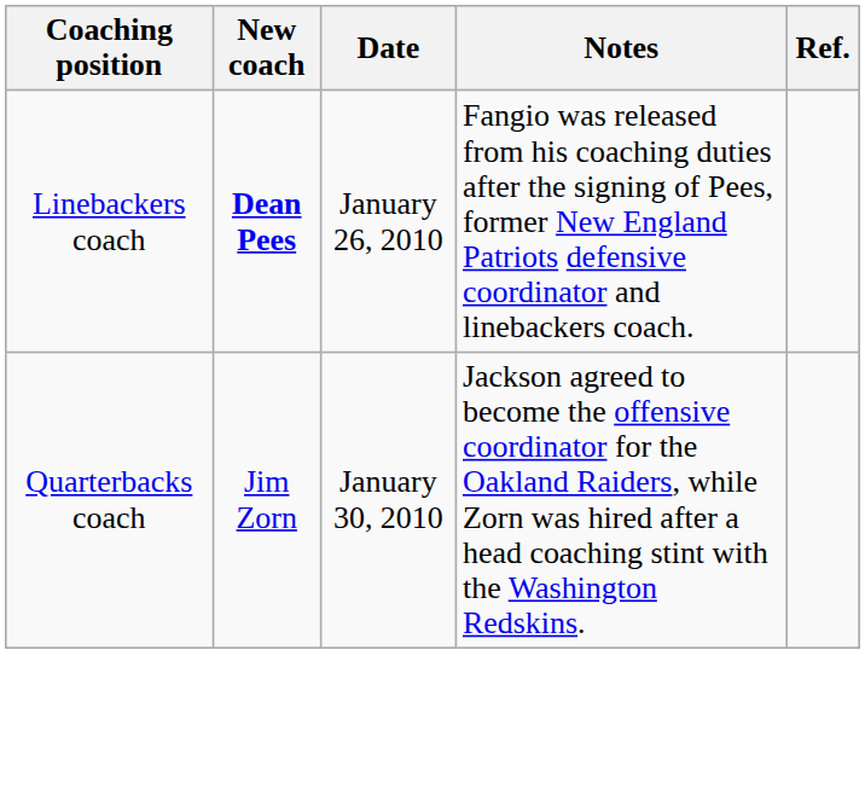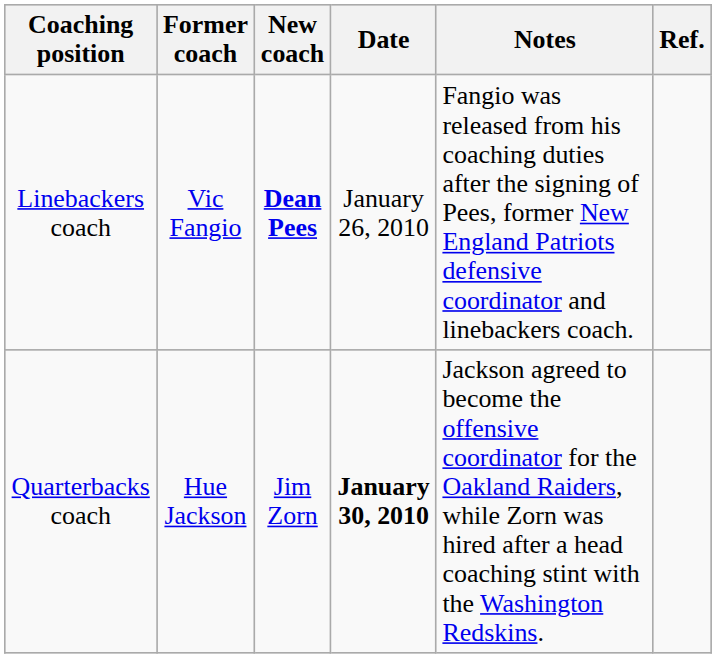+ column: Former coach | Vic Fangio | Hue Jackson
Quarterbacks coach | Date: normal -> bold
